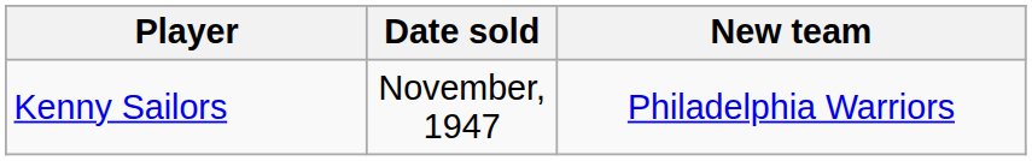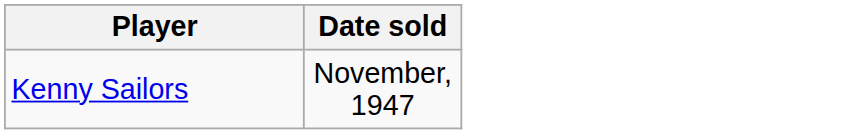- column: New team | Philadelphia Warriors
